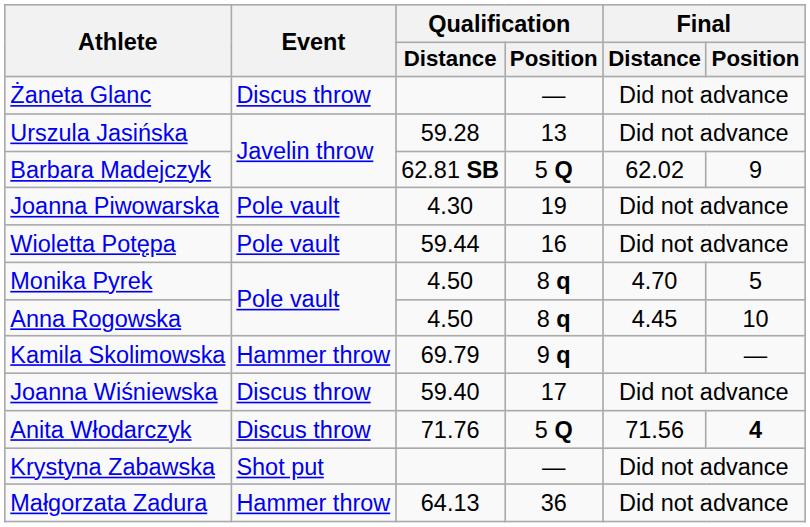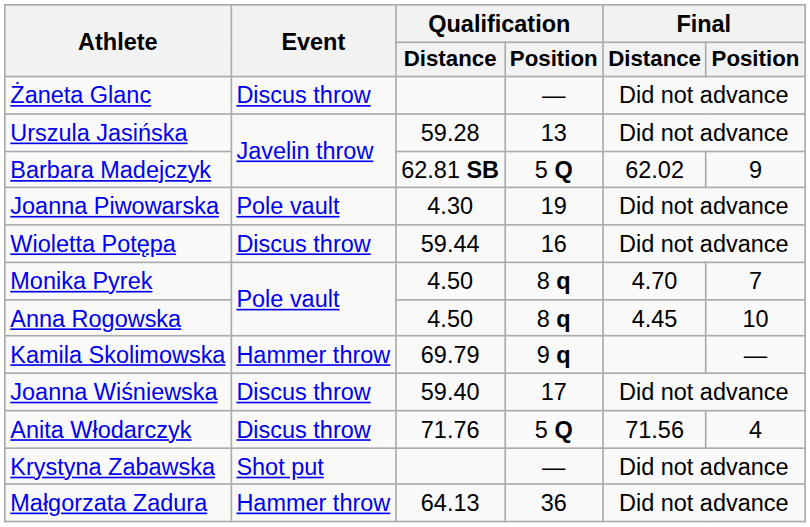Wioletta Potępa | Event: Pole vault -> Discus throw
Monika Pyrek | Final / Position: 5 -> 7
Anita Włodarczyk | Final / Position: bold -> normal
